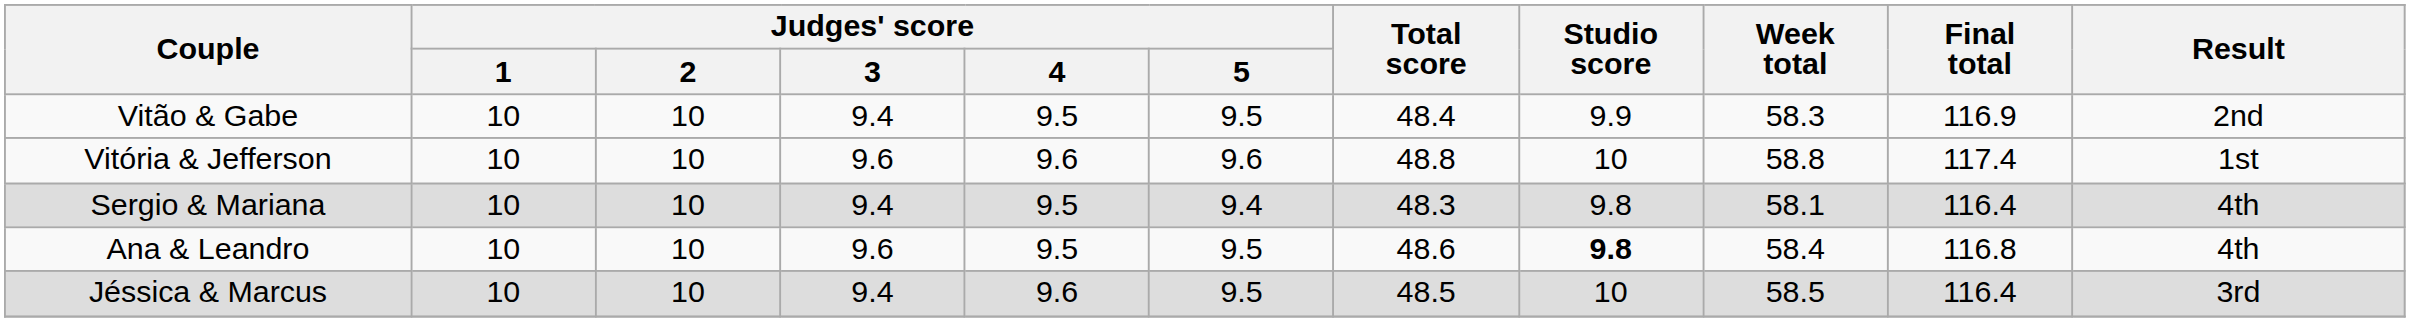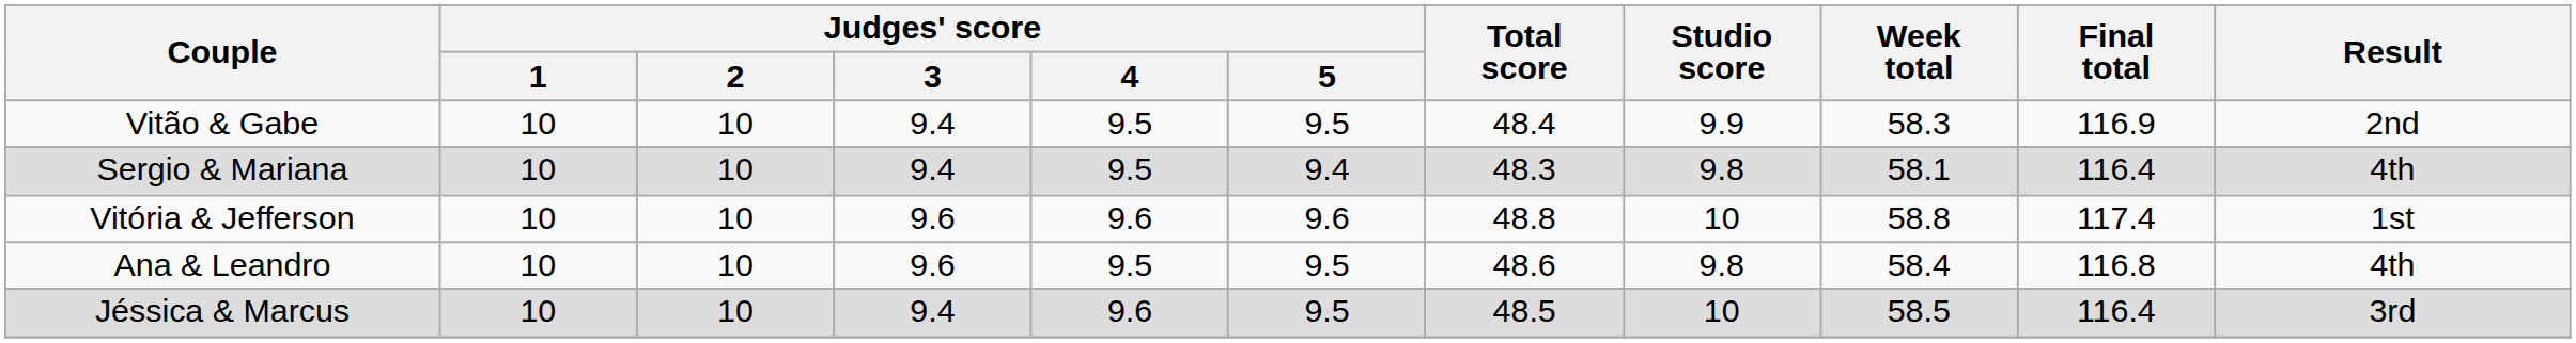rows swapped: Vitória & Jefferson <-> Sergio & Mariana
Ana & Leandro | Studio score: bold -> normal
